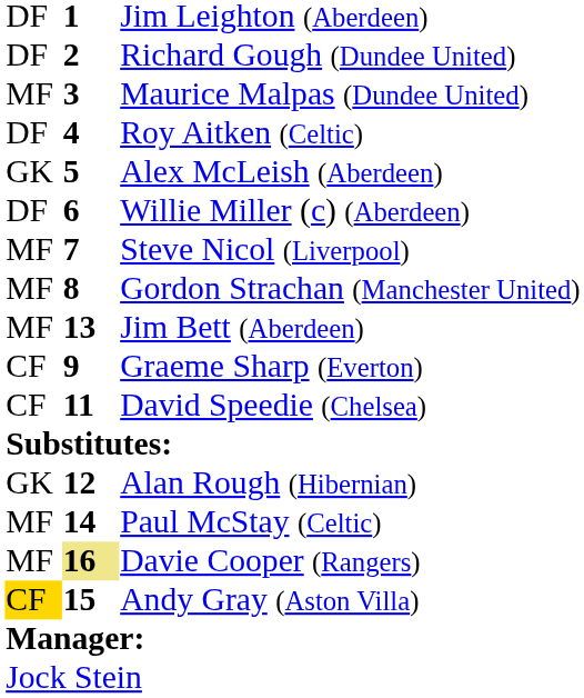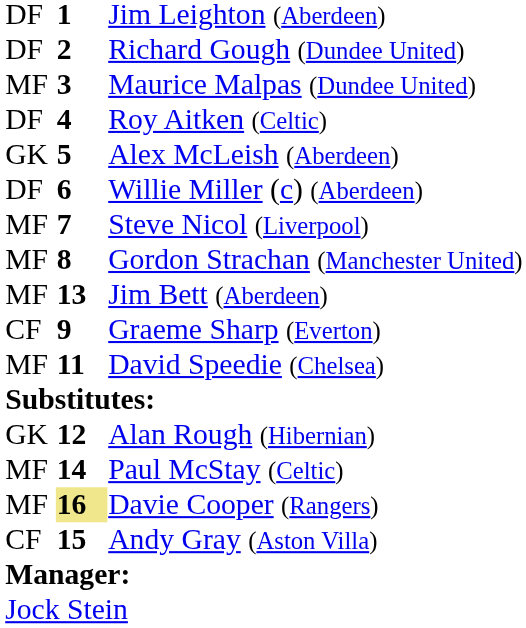David Speedie (Chelsea) | column 1: CF -> MF
Andy Gray (Aston Villa) | column 1: gold background -> no background
